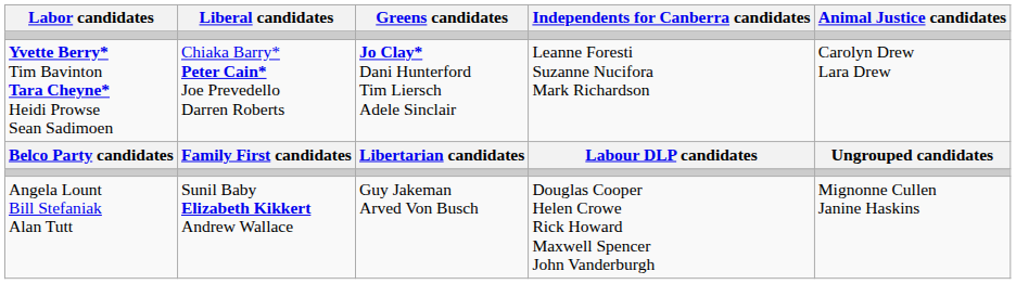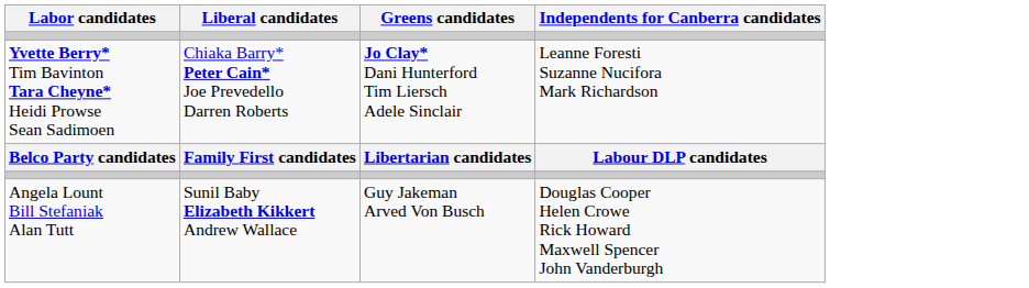- column: Animal Justice candidates | Carolyn Drew Lara Drew | Ungrouped candidates | Mignonne Cullen Janine Haskins
